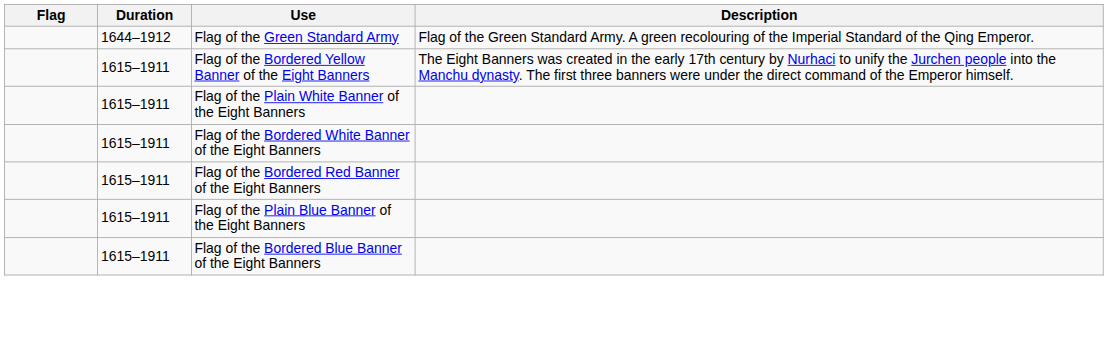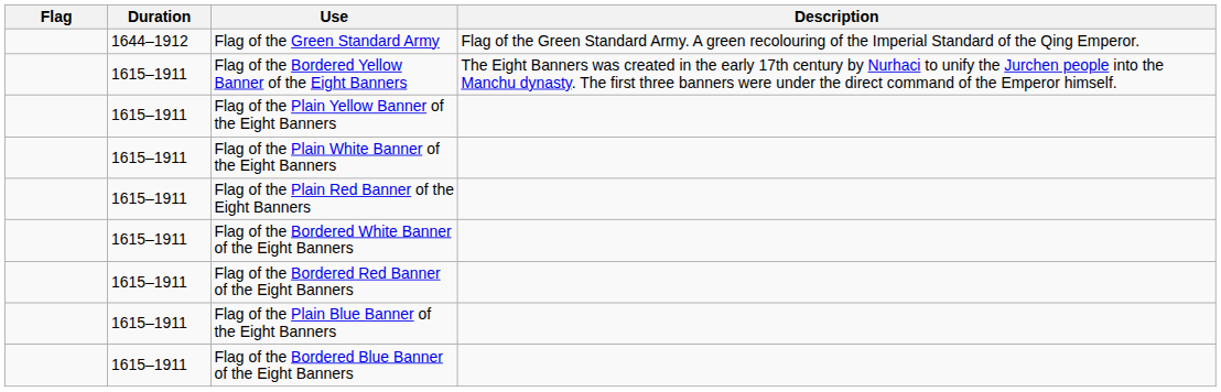+ row: 1615–1911 | Flag of the Plain Yellow Banner of the Eight Banners
+ row: 1615–1911 | Flag of the Plain Red Banner of the Eight Banners
